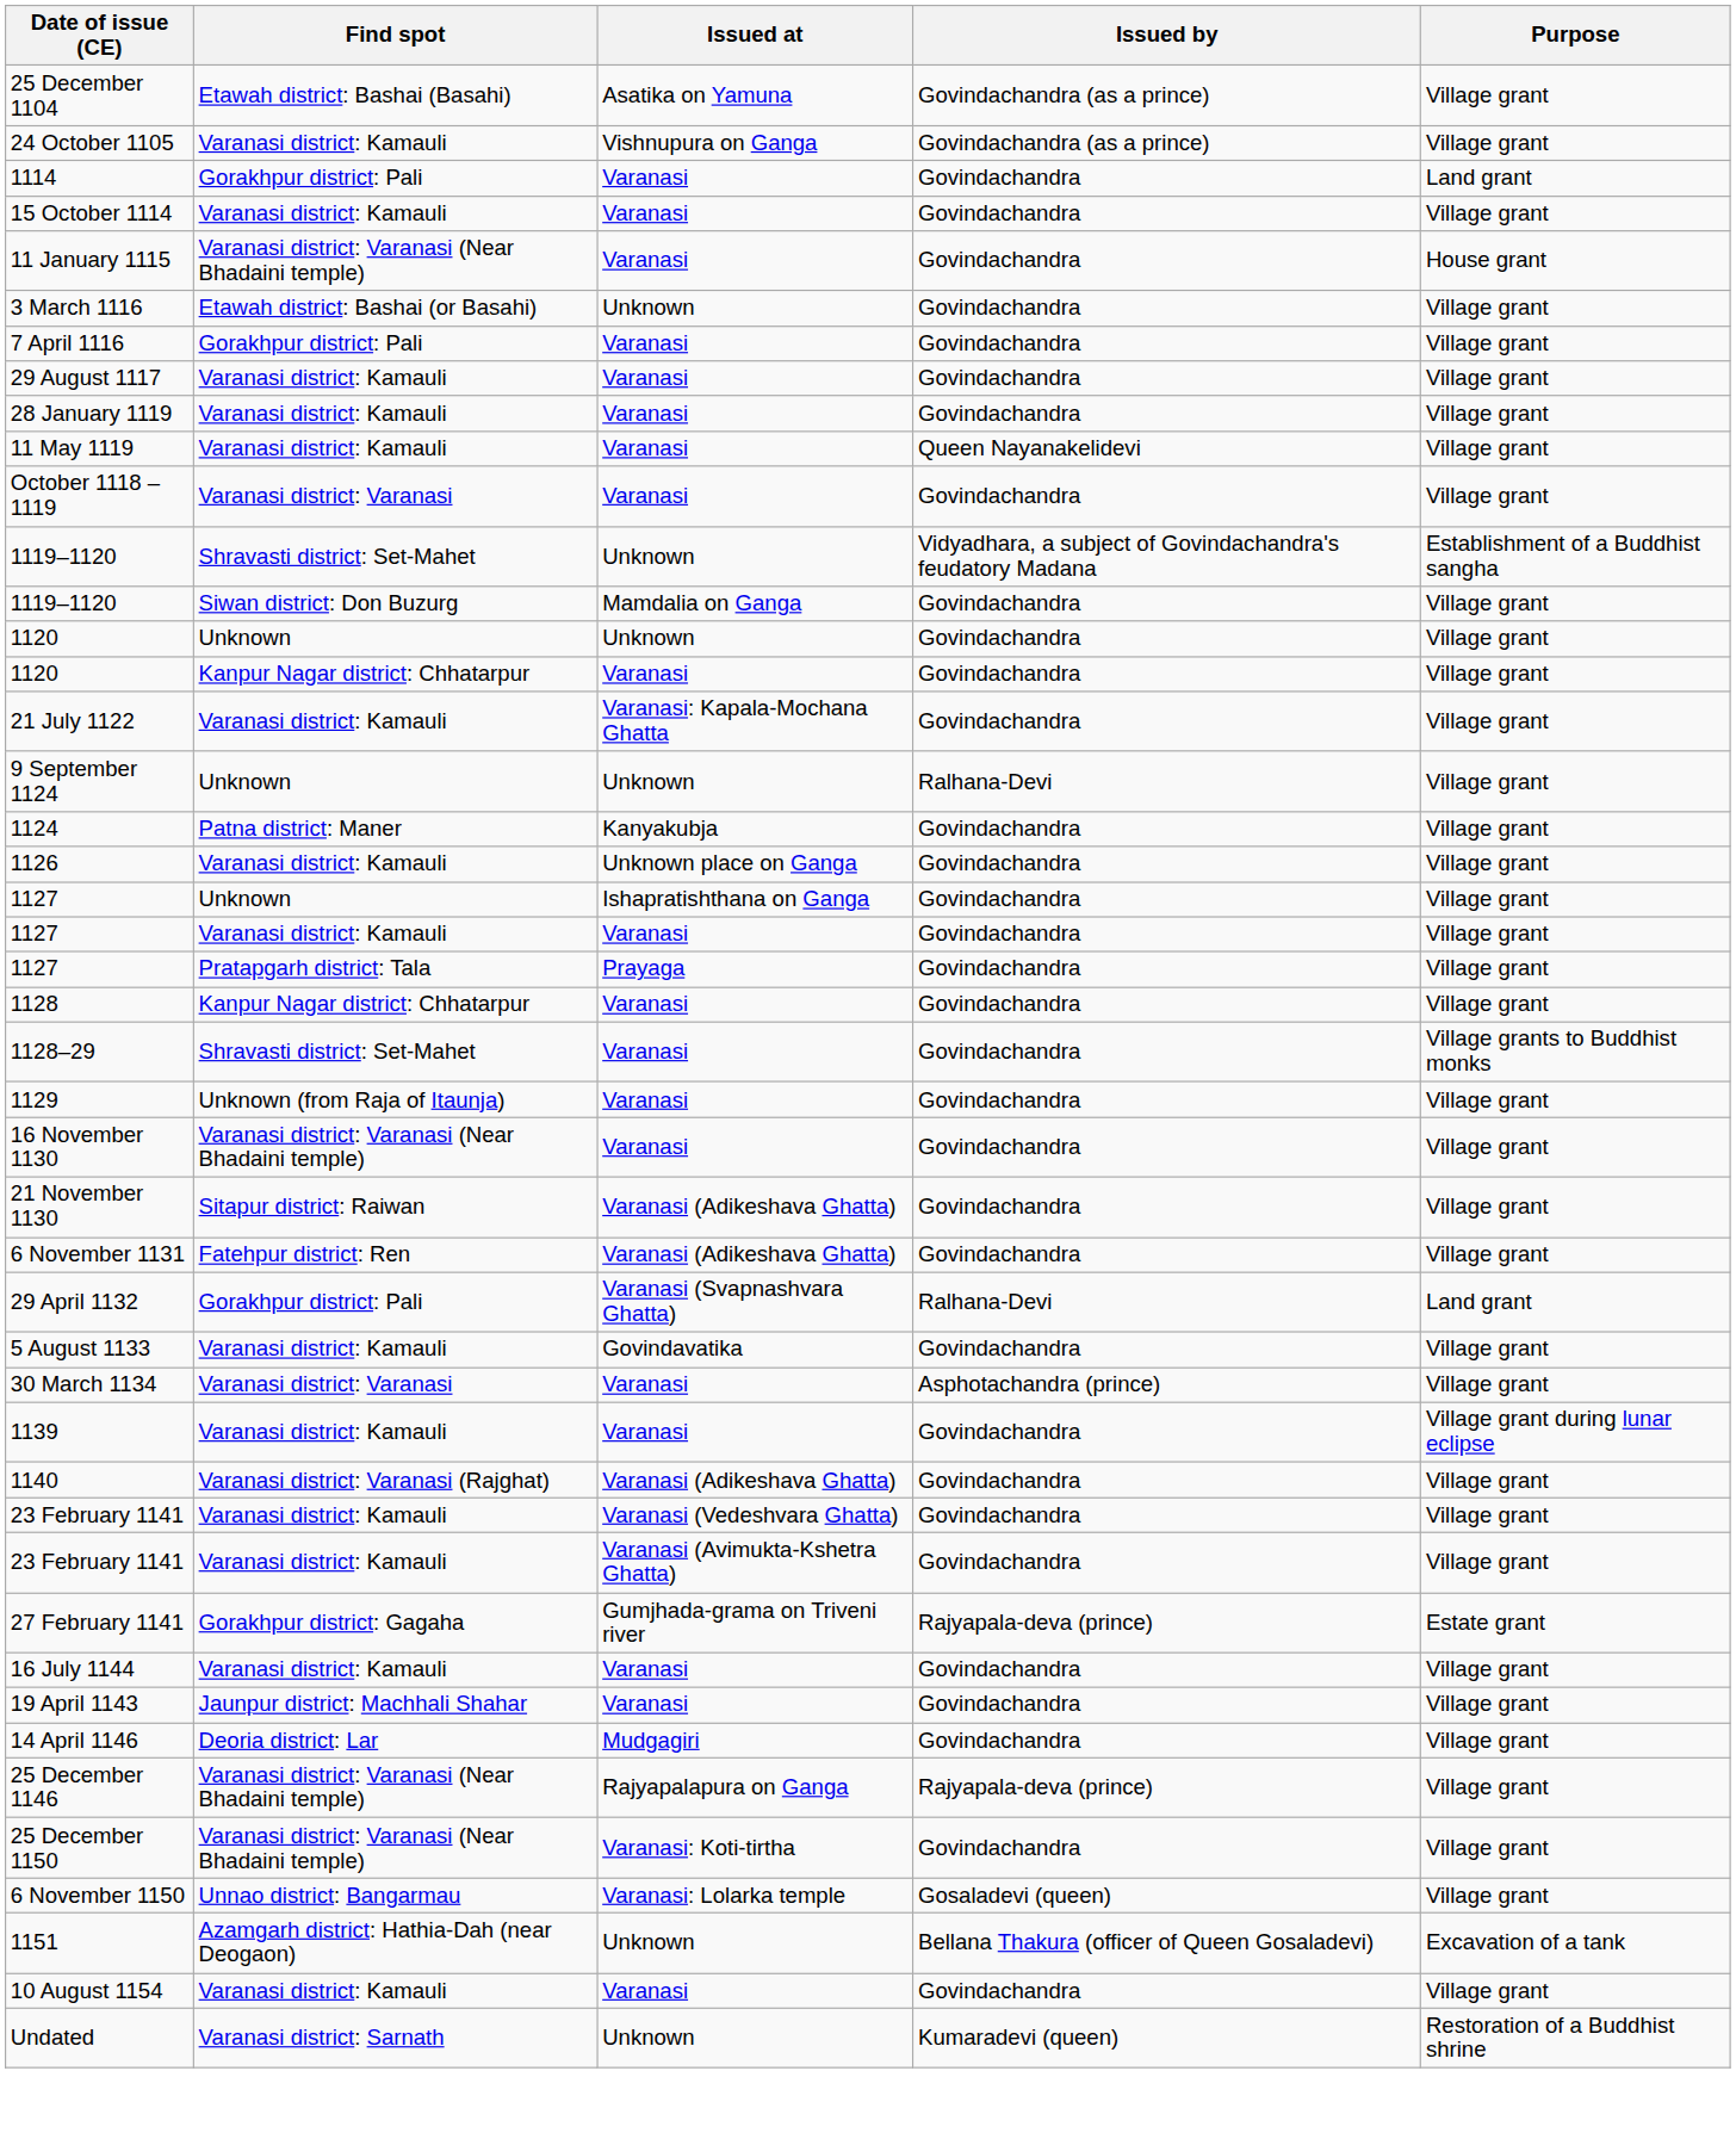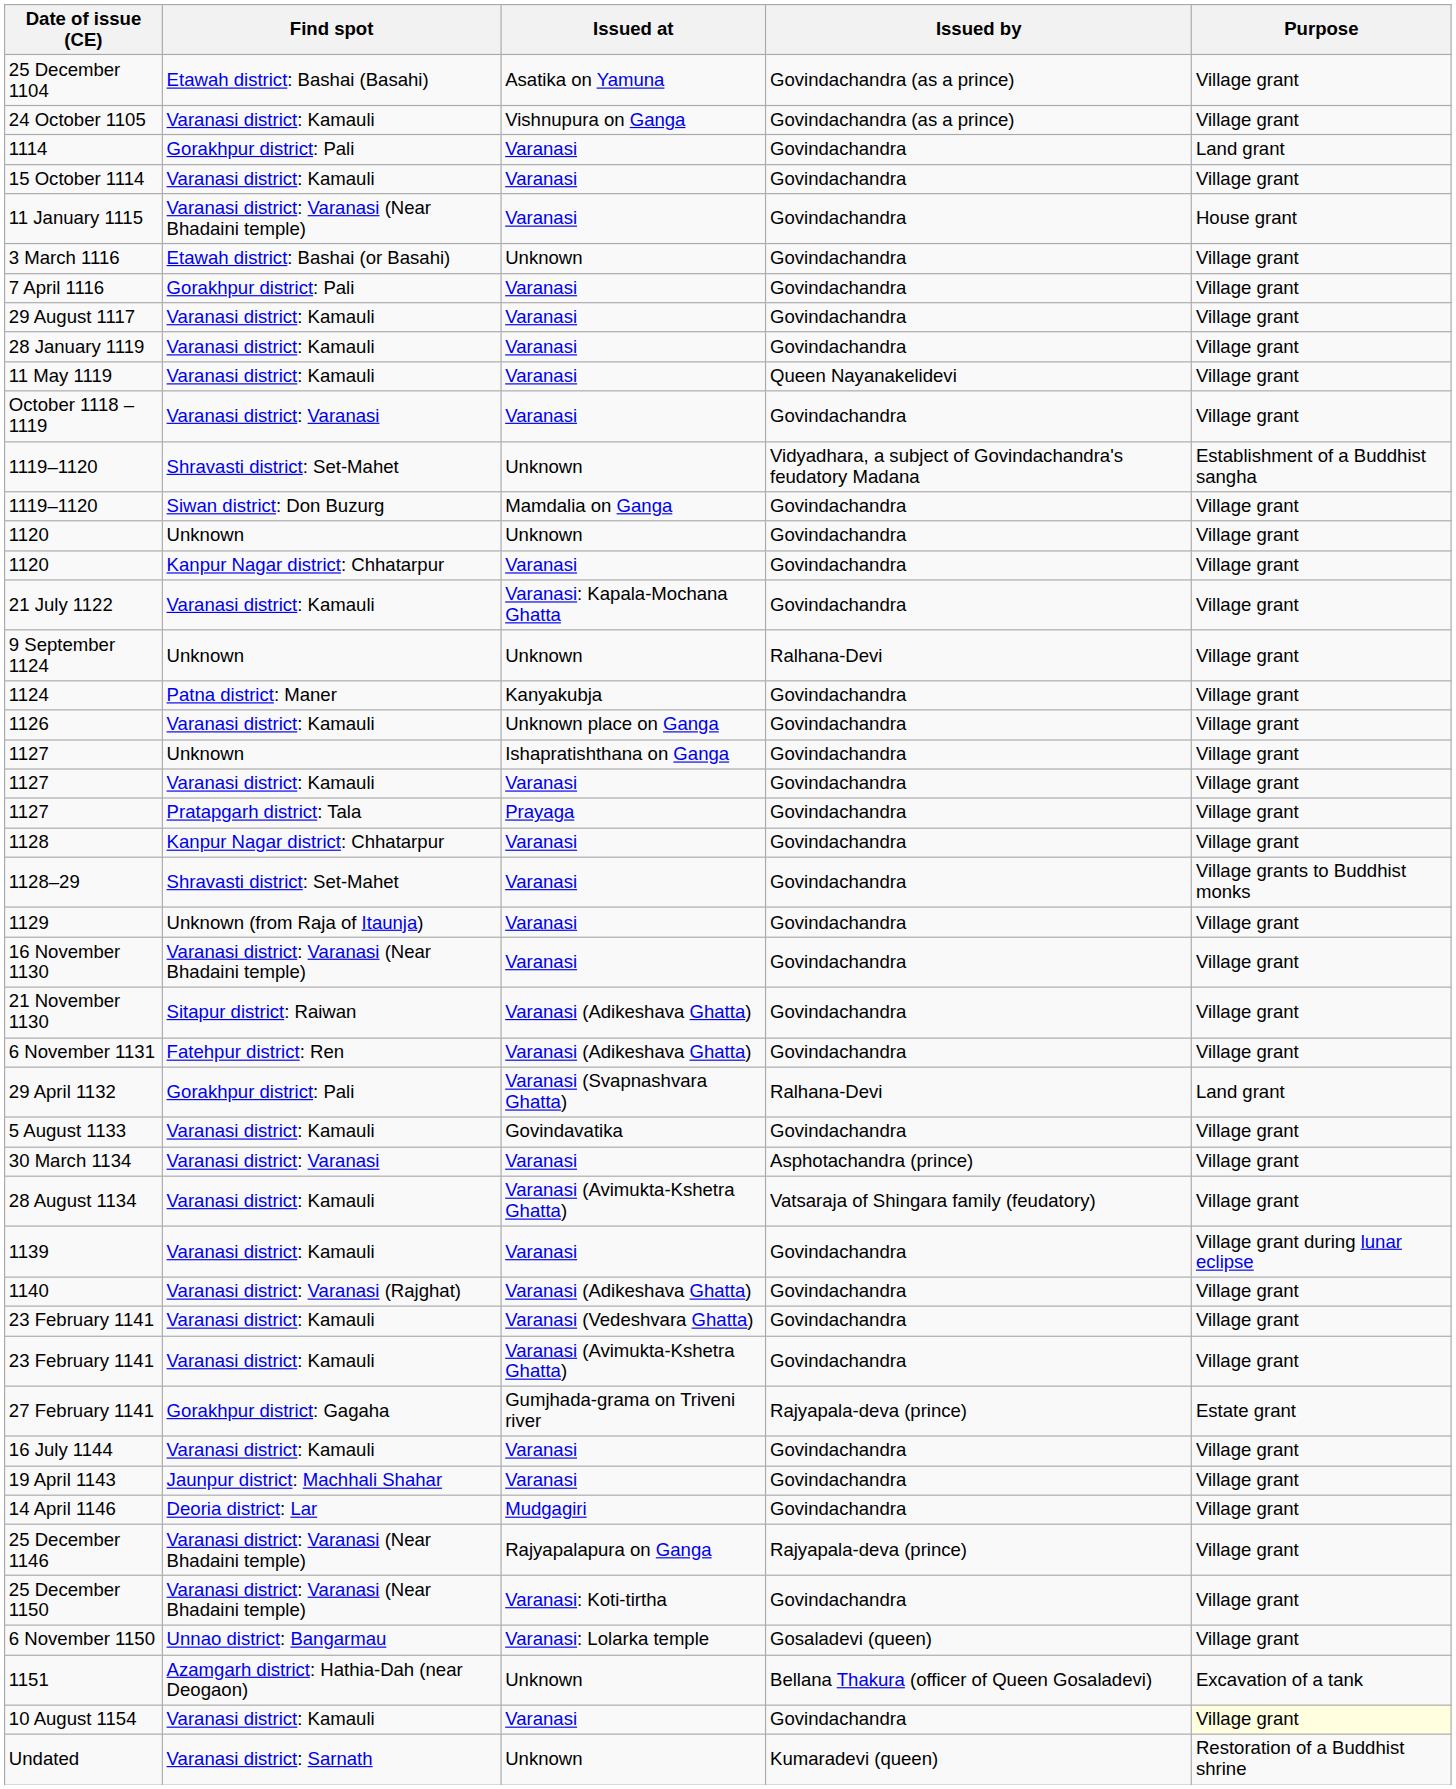+ row: 28 August 1134 | Varanasi district: Kamauli | Varanasi (Avimukta-Kshetra Ghatta) | Vatsaraja of Shingara family (feudatory) | Village grant
10 August 1154 | Purpose: no background -> lightyellow background
